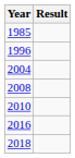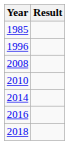- row: 2004
+ row: 2014
